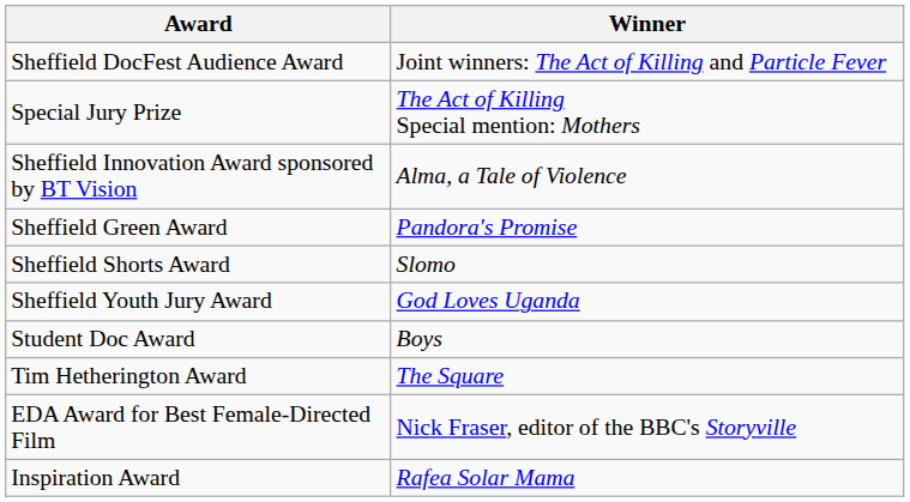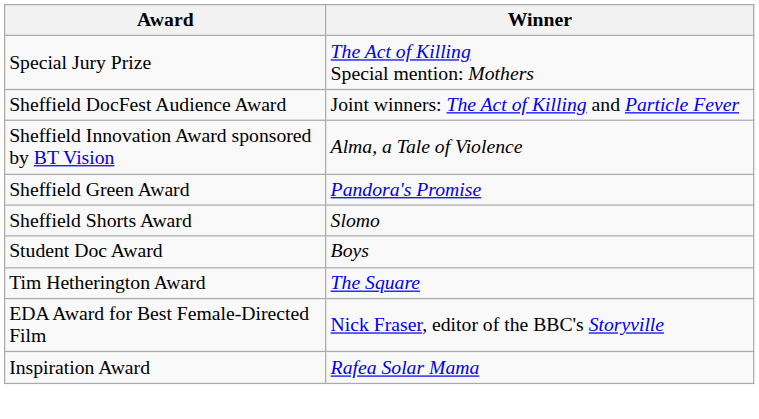rows swapped: Sheffield DocFest Audience Award <-> Special Jury Prize
- row: Sheffield Youth Jury Award | God Loves Uganda
